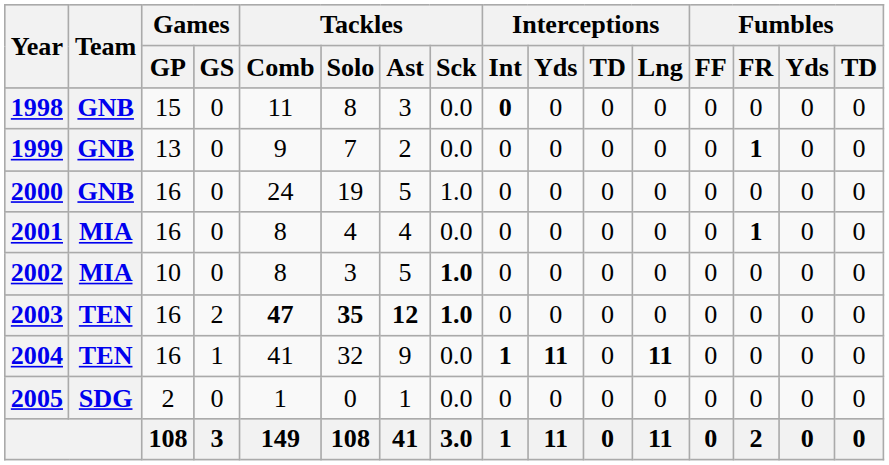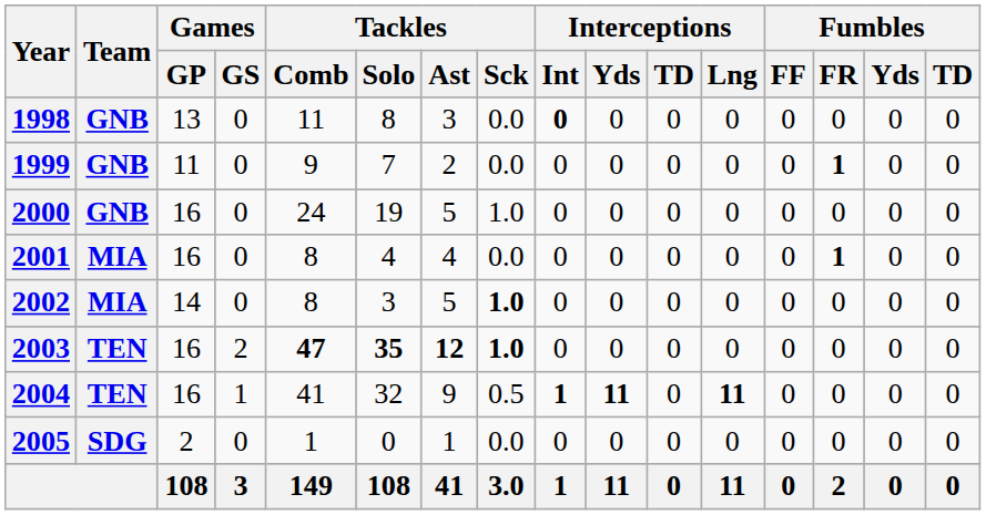1998 | Games / GP: 15 -> 13
1999 | Games / GP: 13 -> 11
2002 | Games / GP: 10 -> 14
2004 | Tackles / Sck: 0.0 -> 0.5
